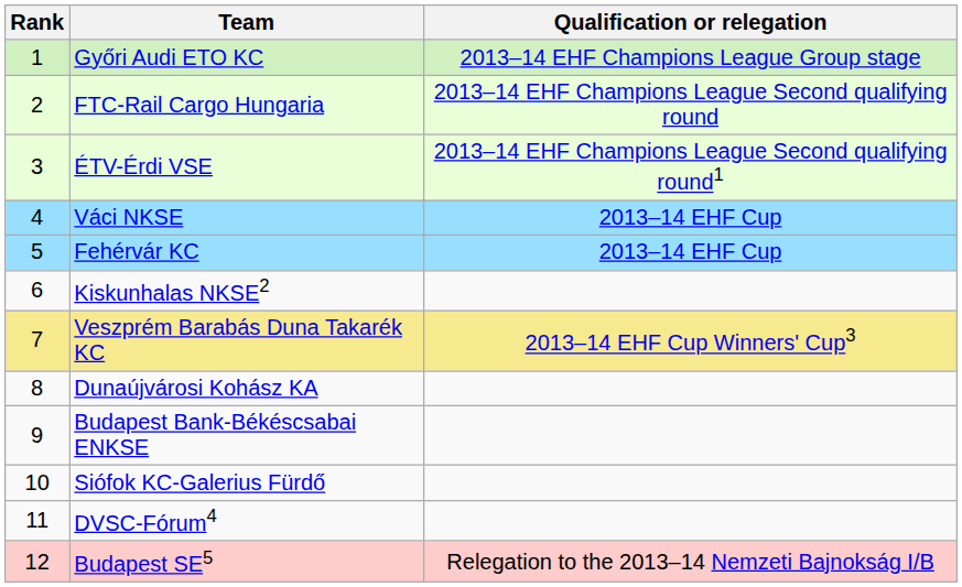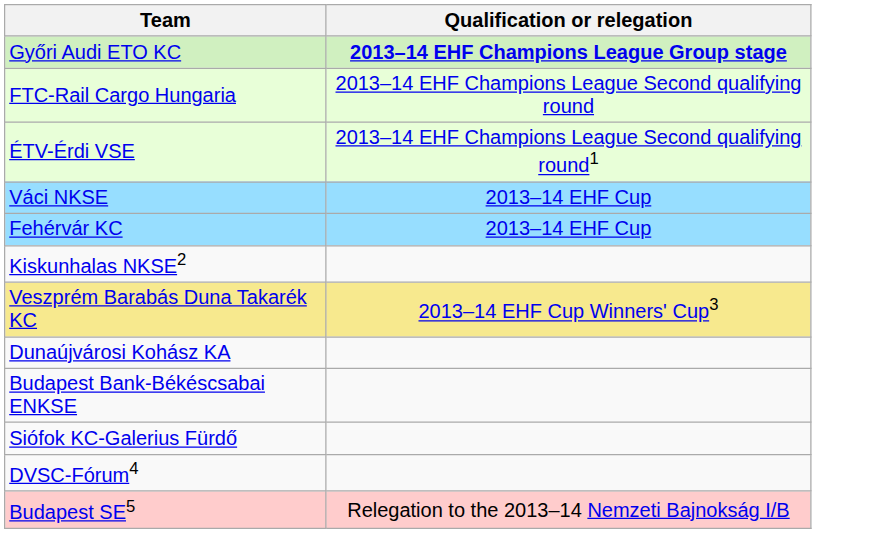- column: Rank | 1 | 2 | 3 | 4 | 5 | 6 | 7 | 8 | 9 | 10 | 11 | 12
Győri Audi ETO KC | Qualification or relegation: normal -> bold
